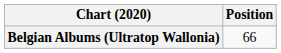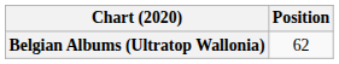Belgian Albums (Ultratop Wallonia) | Position: 66 -> 62
